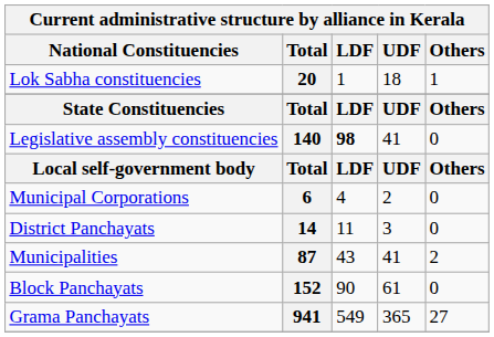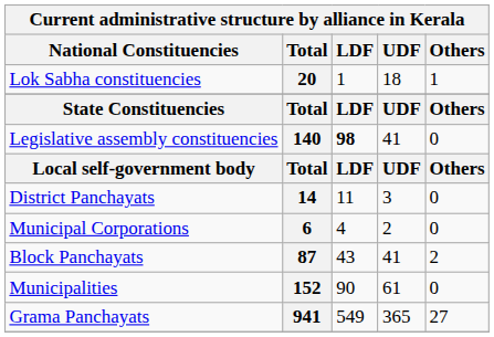rows swapped: 6 <-> 14
87 | National Constituencies: Municipalities -> Block Panchayats
152 | National Constituencies: Block Panchayats -> Municipalities
